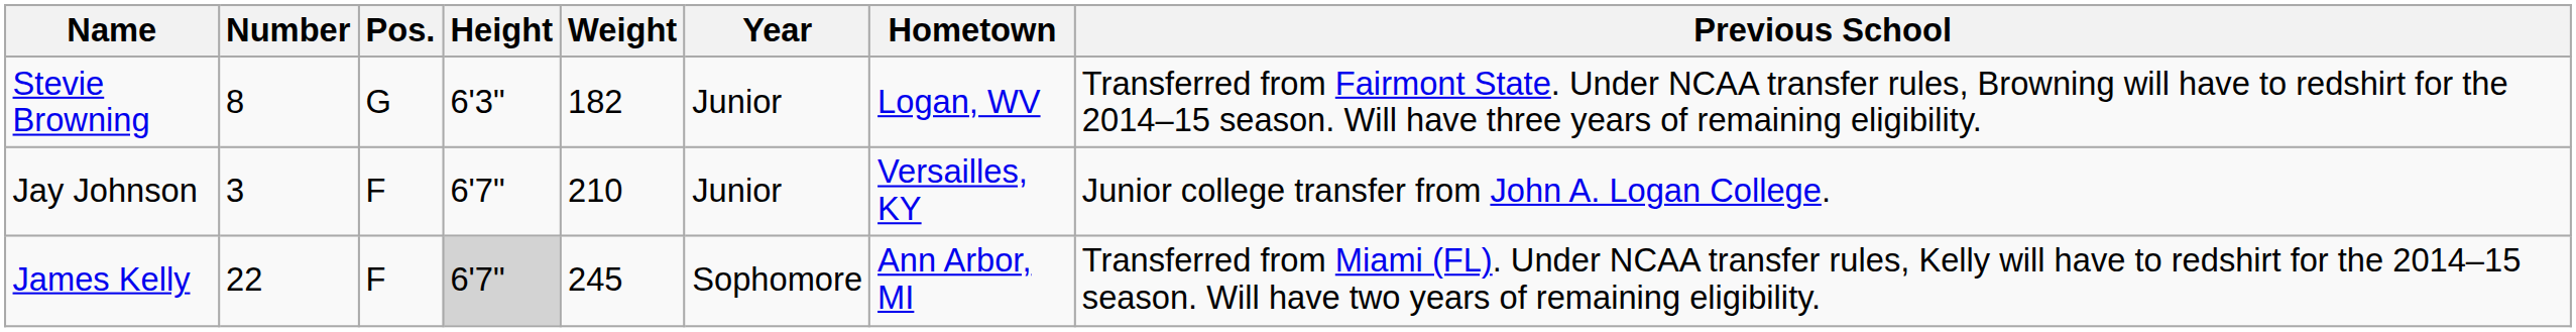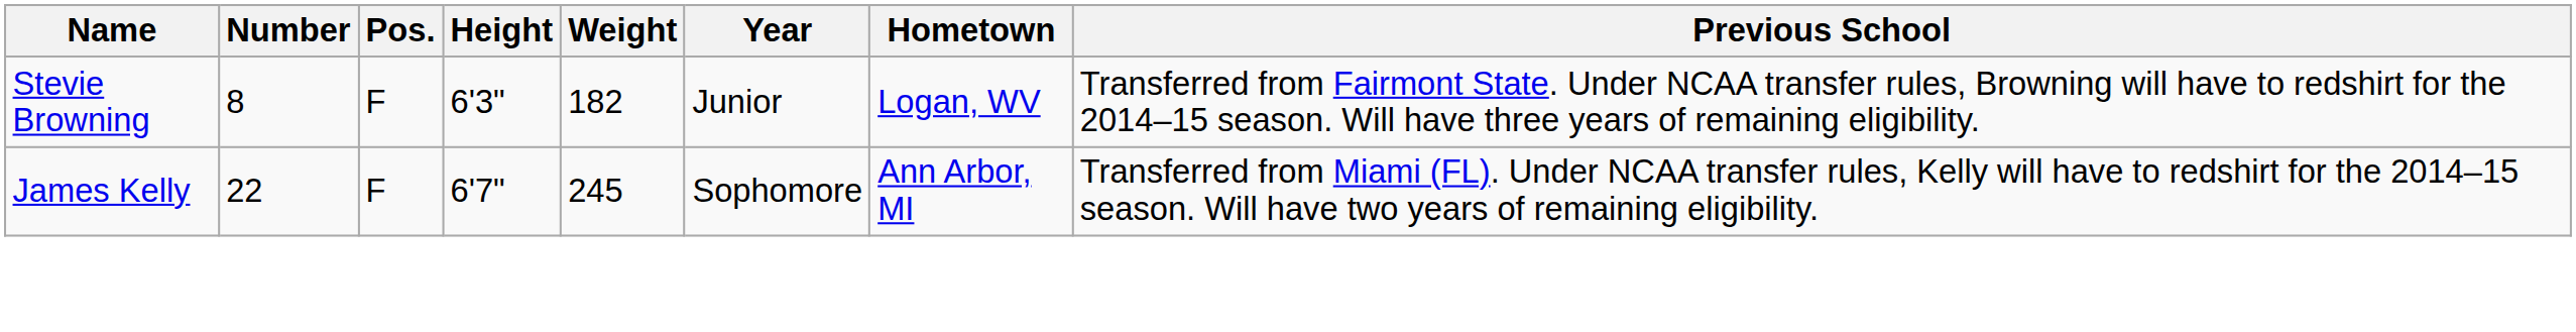Stevie Browning | Pos.: G -> F
- row: Jay Johnson | 3 | F | 6'7" | 210 | Junior | Versailles, KY | Junior college transfer from John A. Logan College.
James Kelly | Height: lightgrey background -> no background
